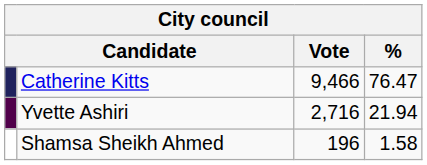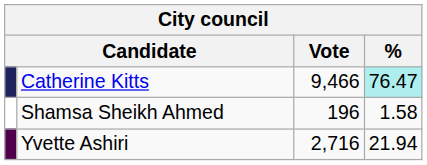Catherine Kitts | %: no background -> paleturquoise background
rows swapped: Yvette Ashiri <-> Shamsa Sheikh Ahmed
